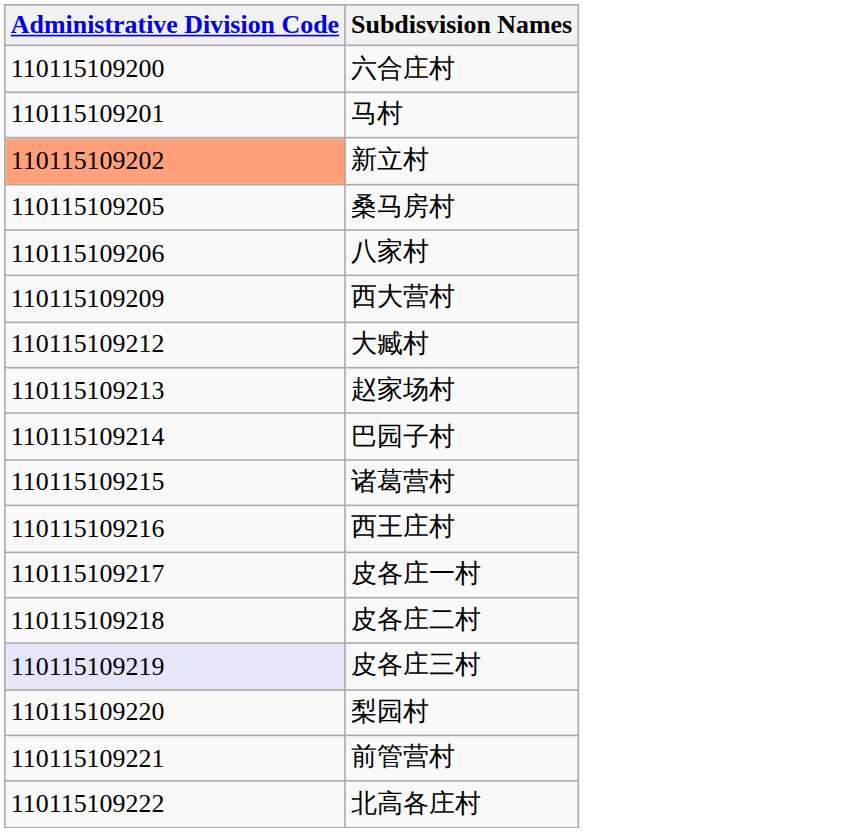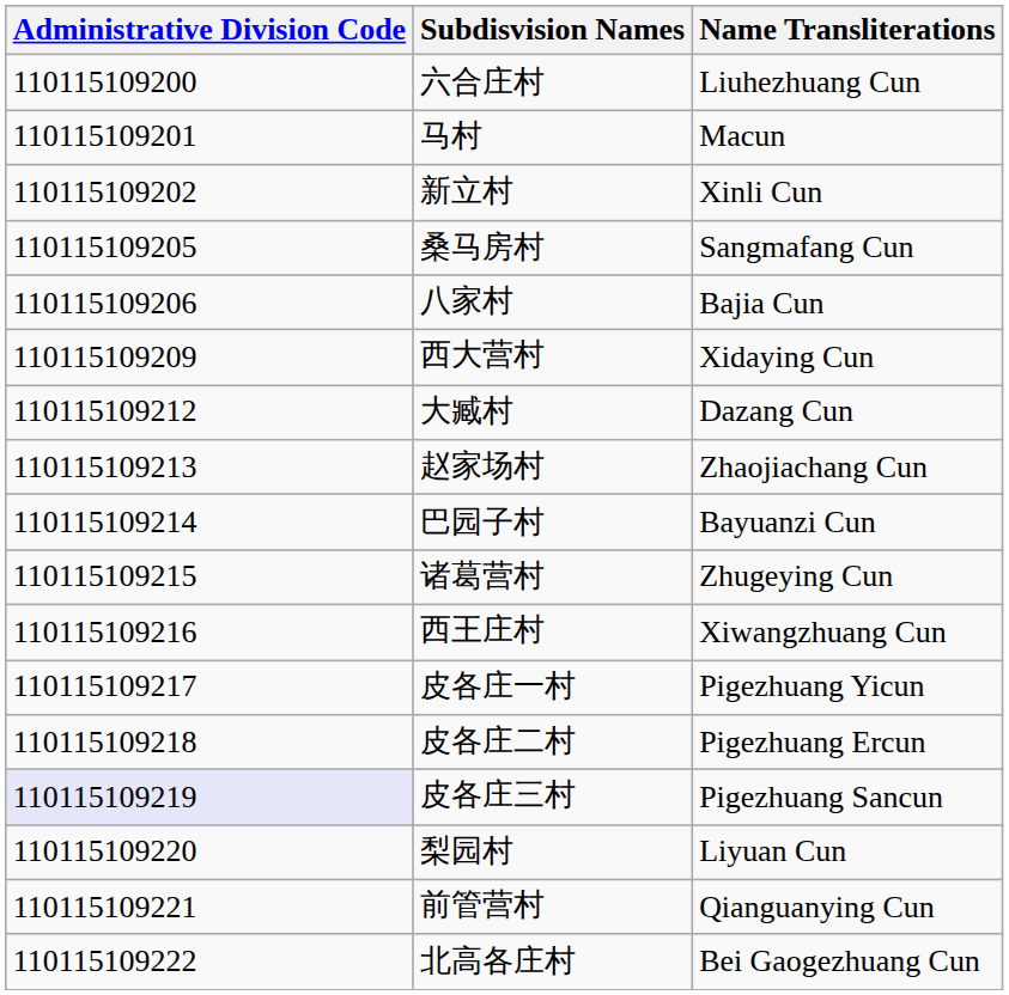+ column: Name Transliterations | Liuhezhuang Cun | Macun | Xinli Cun | Sangmafang Cun | Bajia Cun | Xidaying Cun | Dazang Cun | Zhaojiachang Cun | Bayuanzi Cun | Zhugeying Cun | Xiwangzhuang Cun | Pigezhuang Yicun | Pigezhuang Ercun | Pigezhuang Sancun | Liyuan Cun | Qianguanying Cun | Bei Gaogezhuang Cun
新立村 | Administrative Division Code: lightsalmon background -> no background
